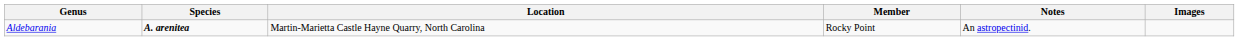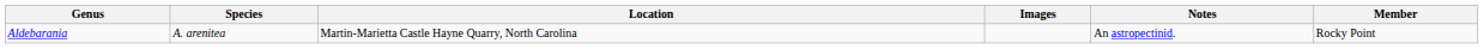columns swapped: Member <-> Images
Aldebarania | Species: bold -> normal
